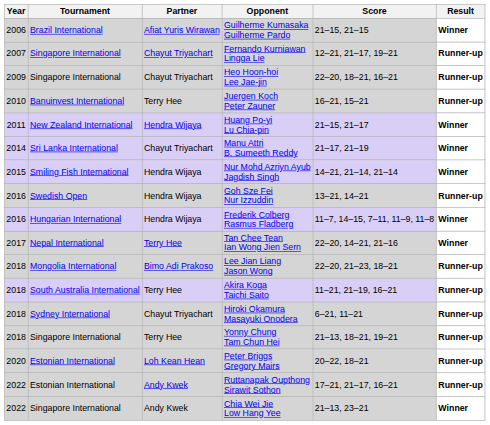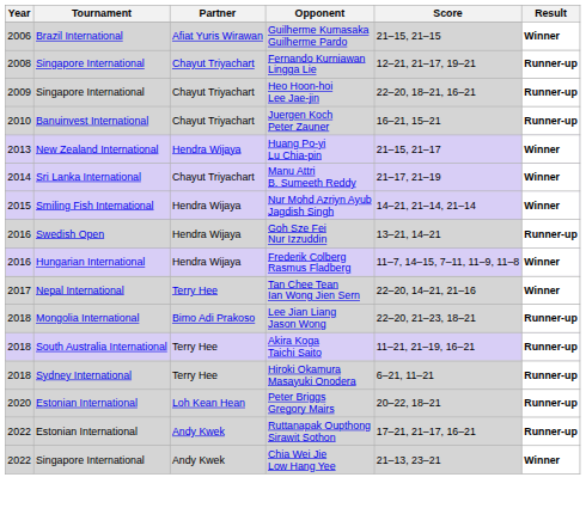Fernando Kurniawan Lingga Lie | Year: 2007 -> 2008
Juergen Koch Peter Zauner | Partner: Terry Hee -> Chayut Triyachart
Huang Po-yi Lu Chia-pin | Year: 2011 -> 2013
Hiroki Okamura Masayuki Onodera | Partner: Chayut Triyachart -> Terry Hee
- row: 2018 | Singapore International | Terry Hee | Yonny Chung Tam Chun Hei | 21–13, 18–21, 19–21 | Runner-up
